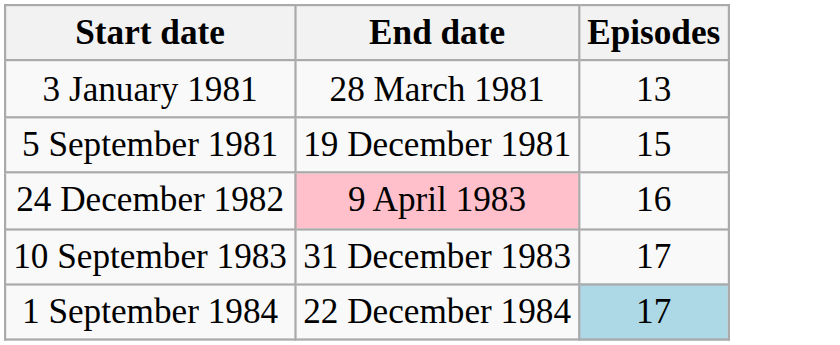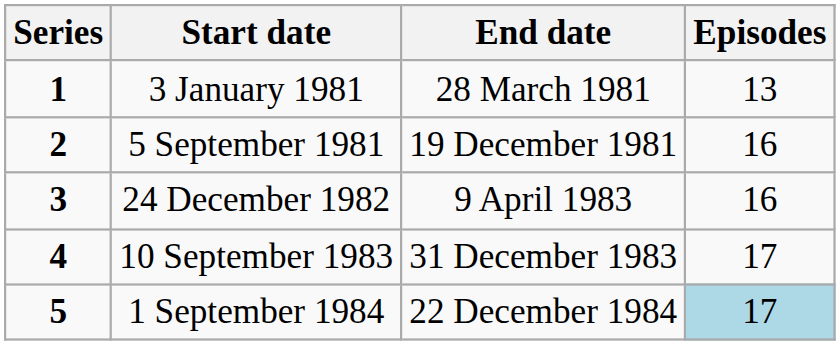+ column: Series | 1 | 2 | 3 | 4 | 5
5 September 1981 | Episodes: 15 -> 16
24 December 1982 | End date: pink background -> no background
